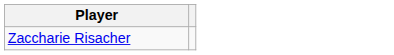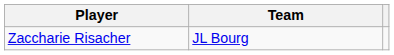+ column: Team | JL Bourg
